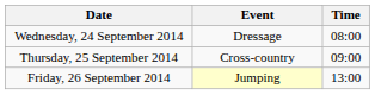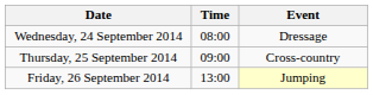columns swapped: Time <-> Event
